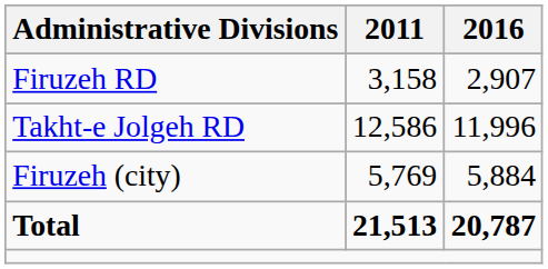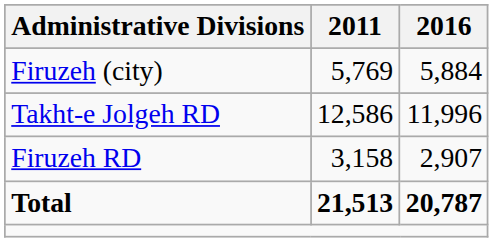rows swapped: Firuzeh RD <-> Firuzeh (city)
